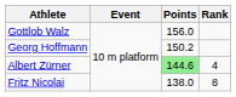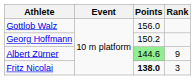Albert Zürner | Rank: 4 -> 9
Fritz Nicolai | Points: normal -> bold
Fritz Nicolai | Rank: 8 -> 3
